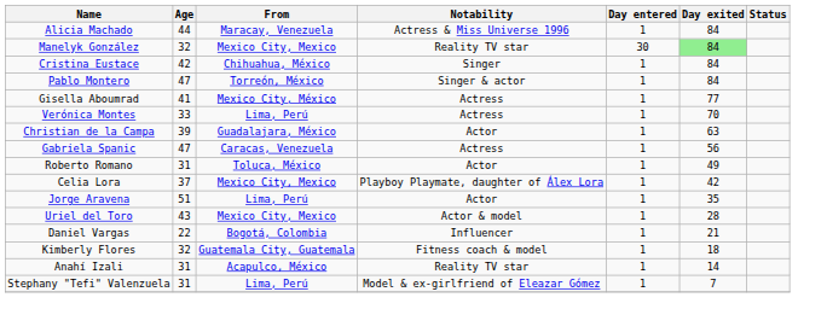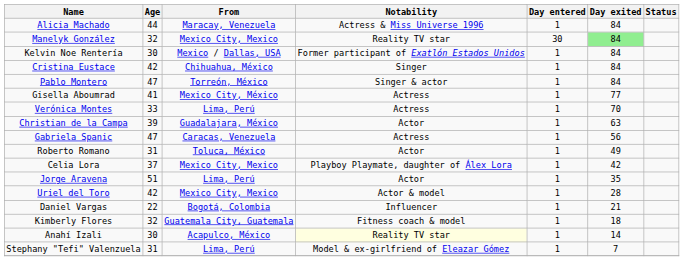+ row: Kelvin Noe Rentería | 30 | Mexico / Dallas, USA | Former participant of Exatlón Estados Unidos | 1 | 84
Uriel del Toro | Age: 43 -> 42
Anahí Izali | Age: 31 -> 30
Anahí Izali | Notability: no background -> lightyellow background
